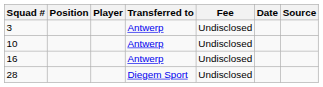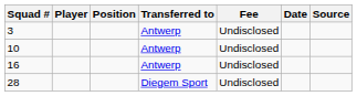columns swapped: Position <-> Player
